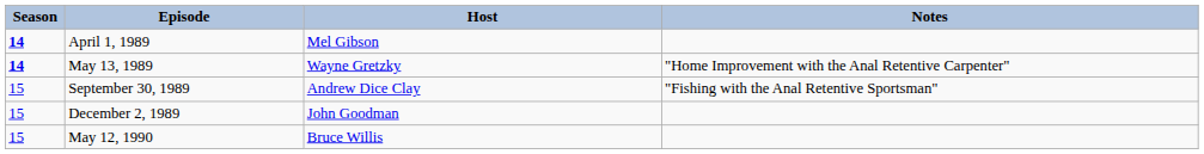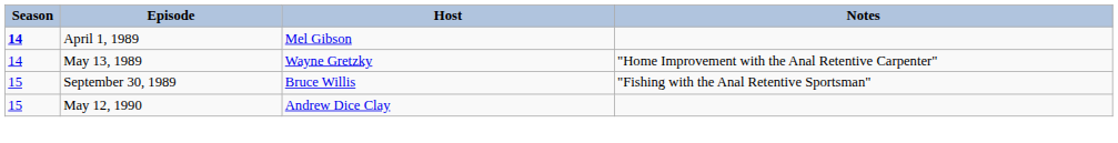May 13, 1989 | Season: bold -> normal
September 30, 1989 | Host: Andrew Dice Clay -> Bruce Willis
- row: 15 | December 2, 1989 | John Goodman
May 12, 1990 | Host: Bruce Willis -> Andrew Dice Clay
